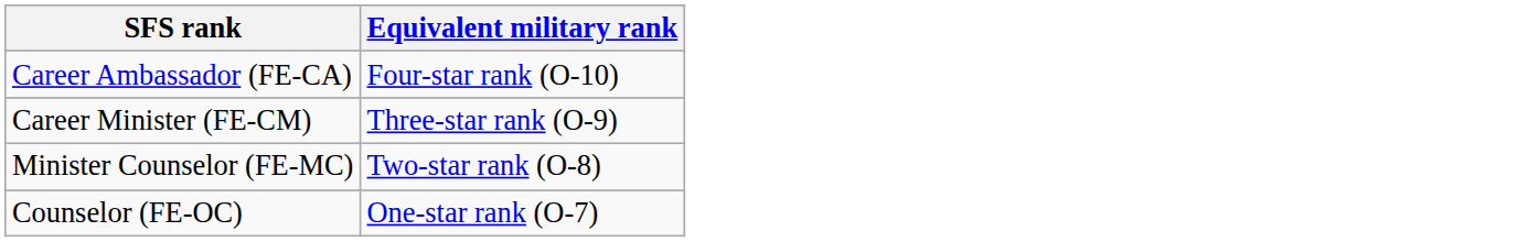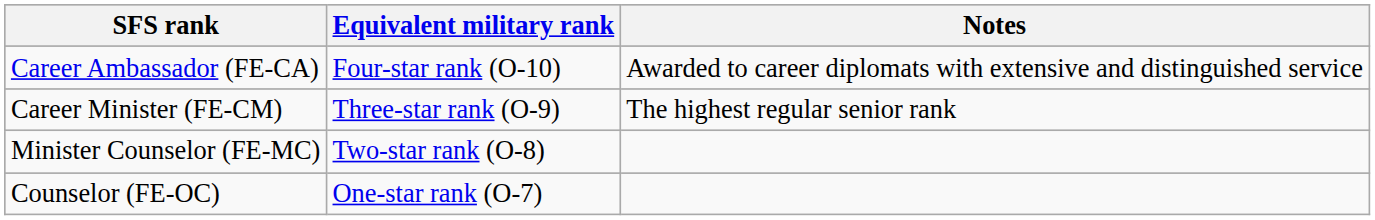+ column: Notes | Awarded to career diplomats with extensive and distinguished service | The highest regular senior rank
